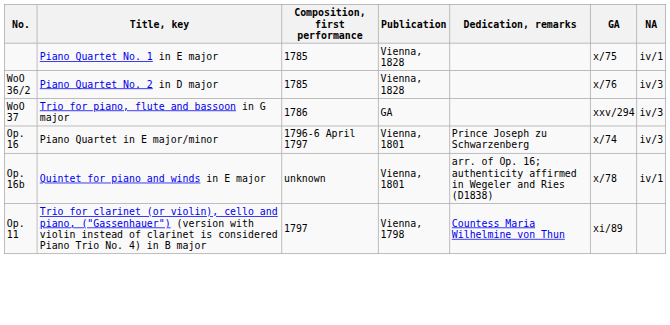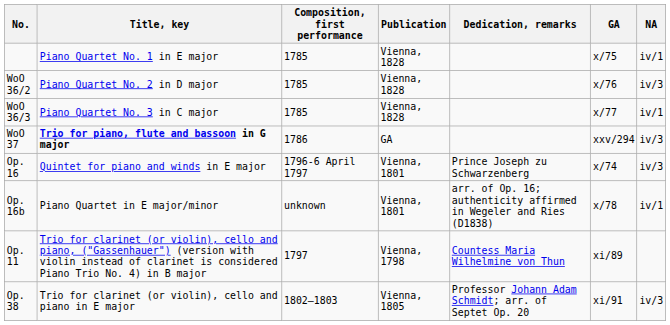+ row: WoO 36/3 | Piano Quartet No. 3 in C major | 1785 | Vienna, 1828 | x/77 | iv/1
WoO 37 | Title, key: normal -> bold
Op. 16 | Title, key: Piano Quartet in E major/minor -> Quintet for piano and winds in E major
Op. 16b | Title, key: Quintet for piano and winds in E major -> Piano Quartet in E major/minor
+ row: Op. 38 | Trio for clarinet (or violin), cello and piano in E major | 1802–1803 | Vienna, 1805 | Professor Johann Adam Schmidt; arr. of Septet Op. 20 | xi/91 | iv/3
